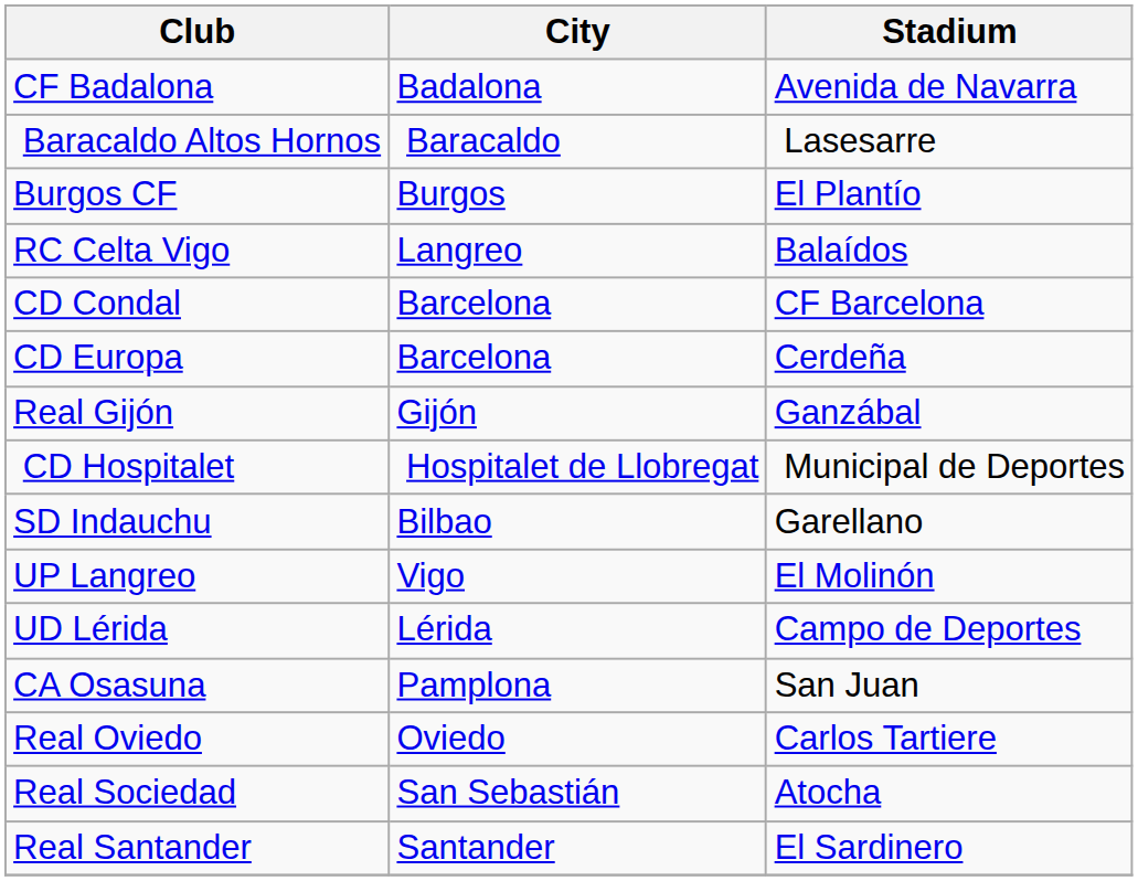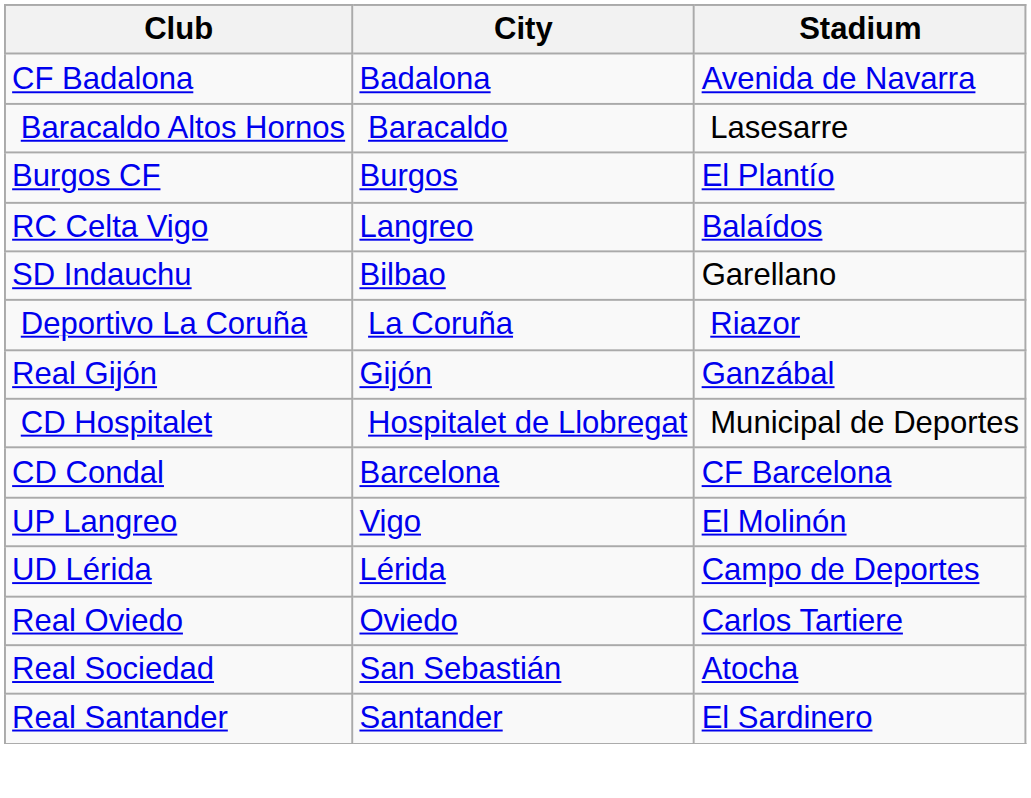rows swapped: CD Condal <-> SD Indauchu
+ row: Deportivo La Coruña | La Coruña | Riazor
- row: CD Europa | Barcelona | Cerdeña
- row: CA Osasuna | Pamplona | San Juan
